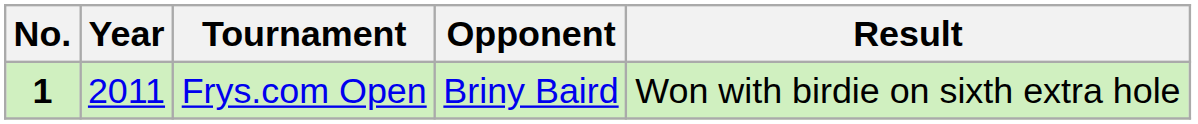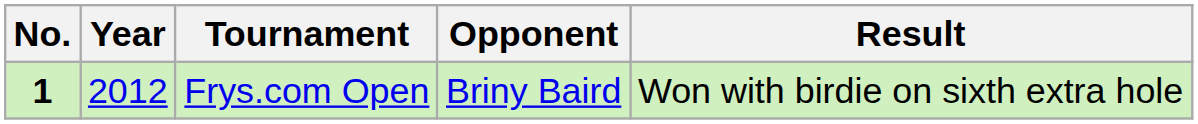Frys.com Open | Year: 2011 -> 2012
